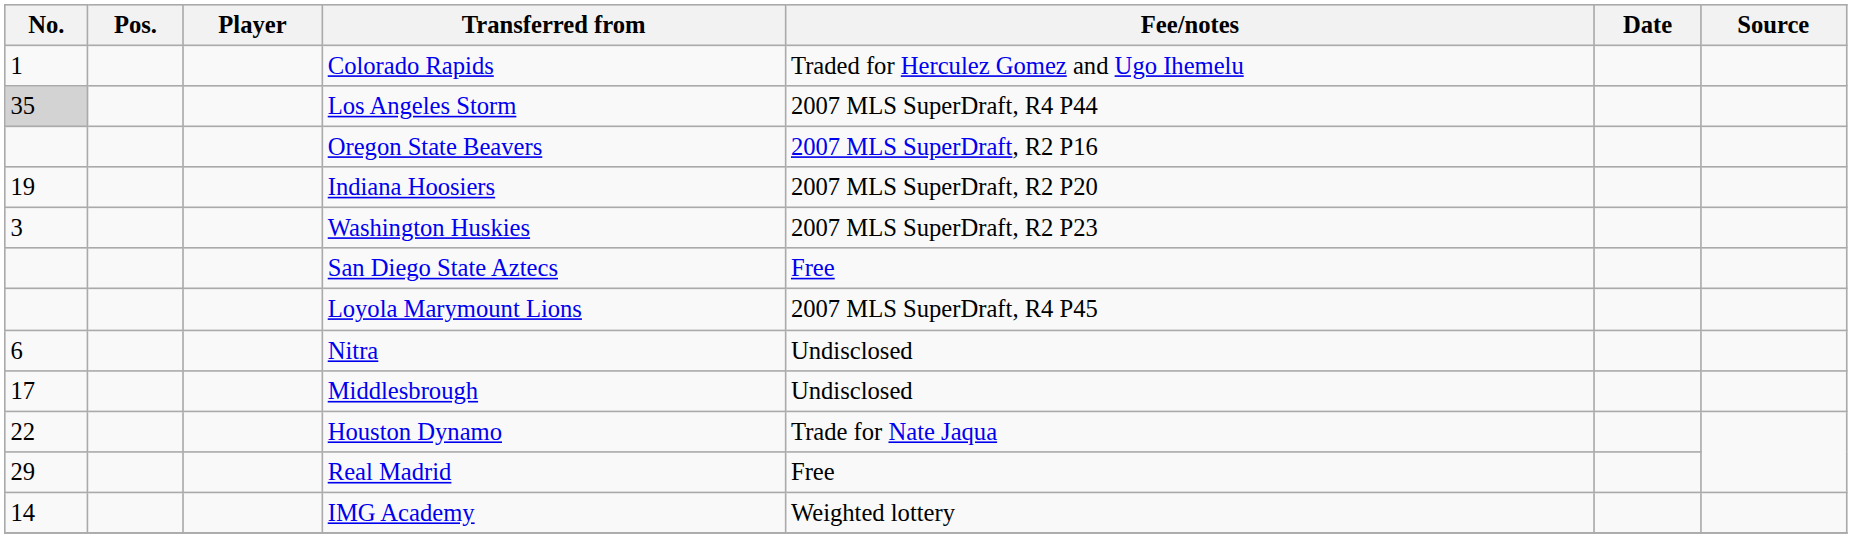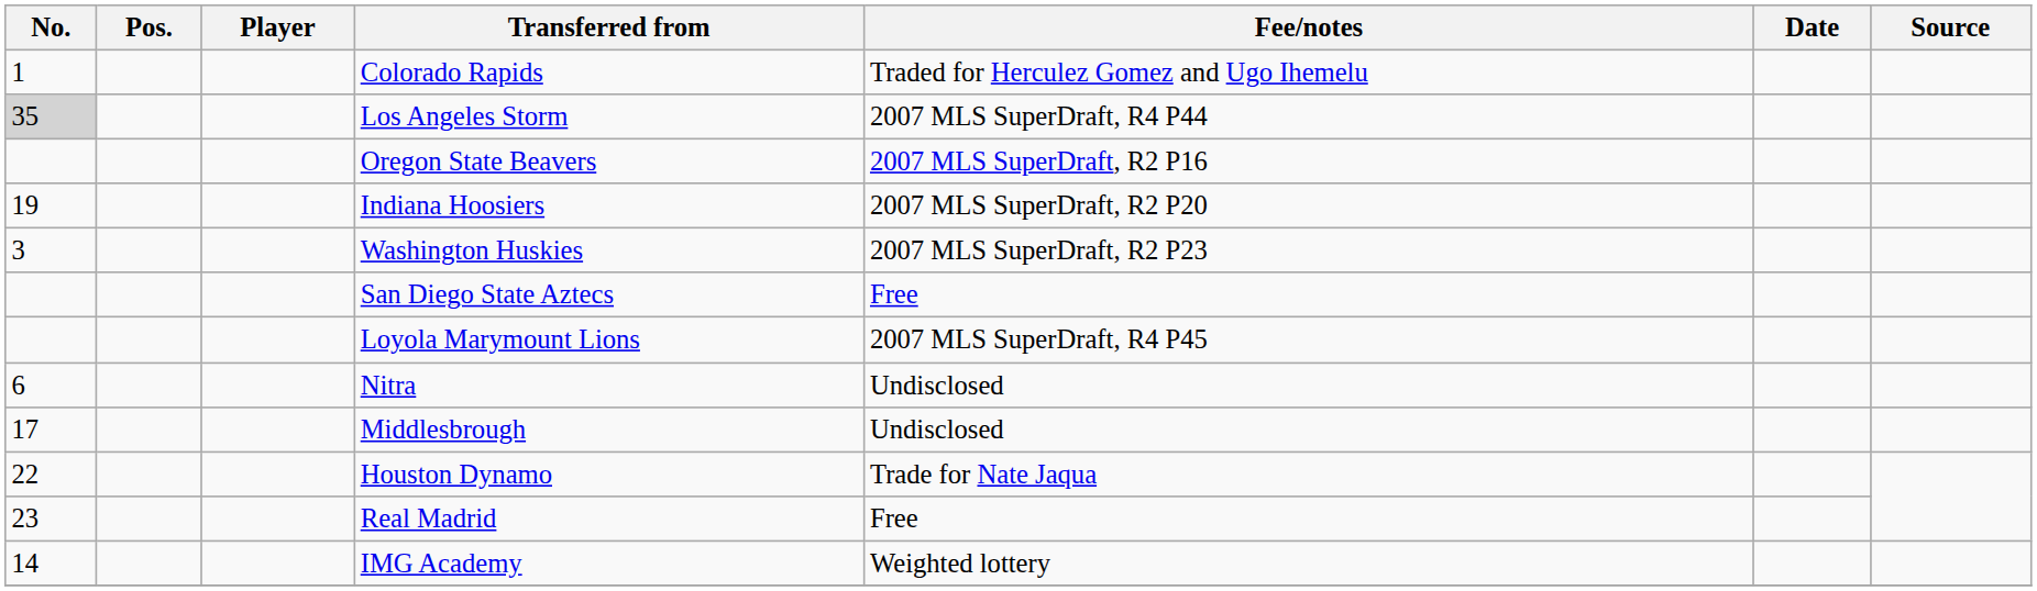Real Madrid | No.: 29 -> 23
